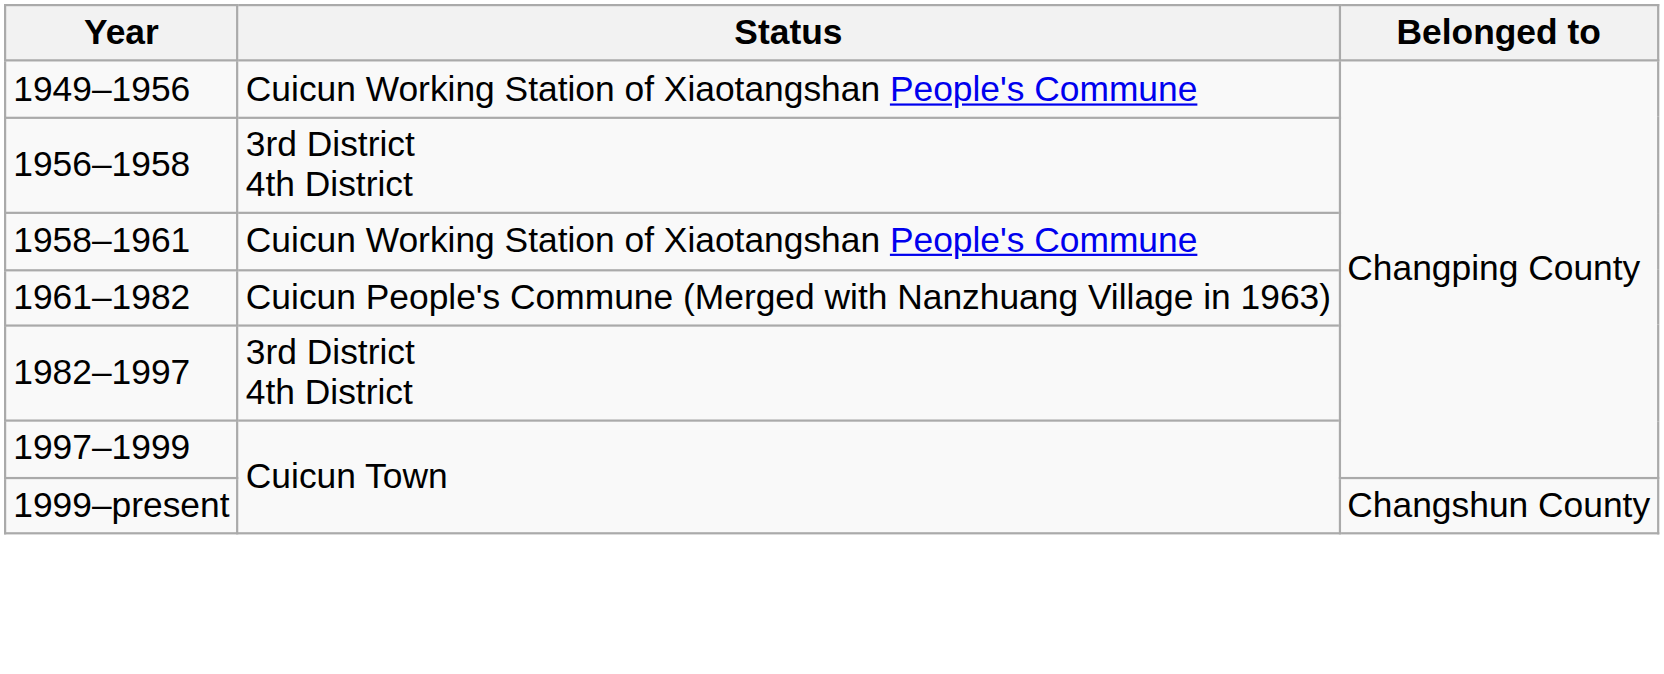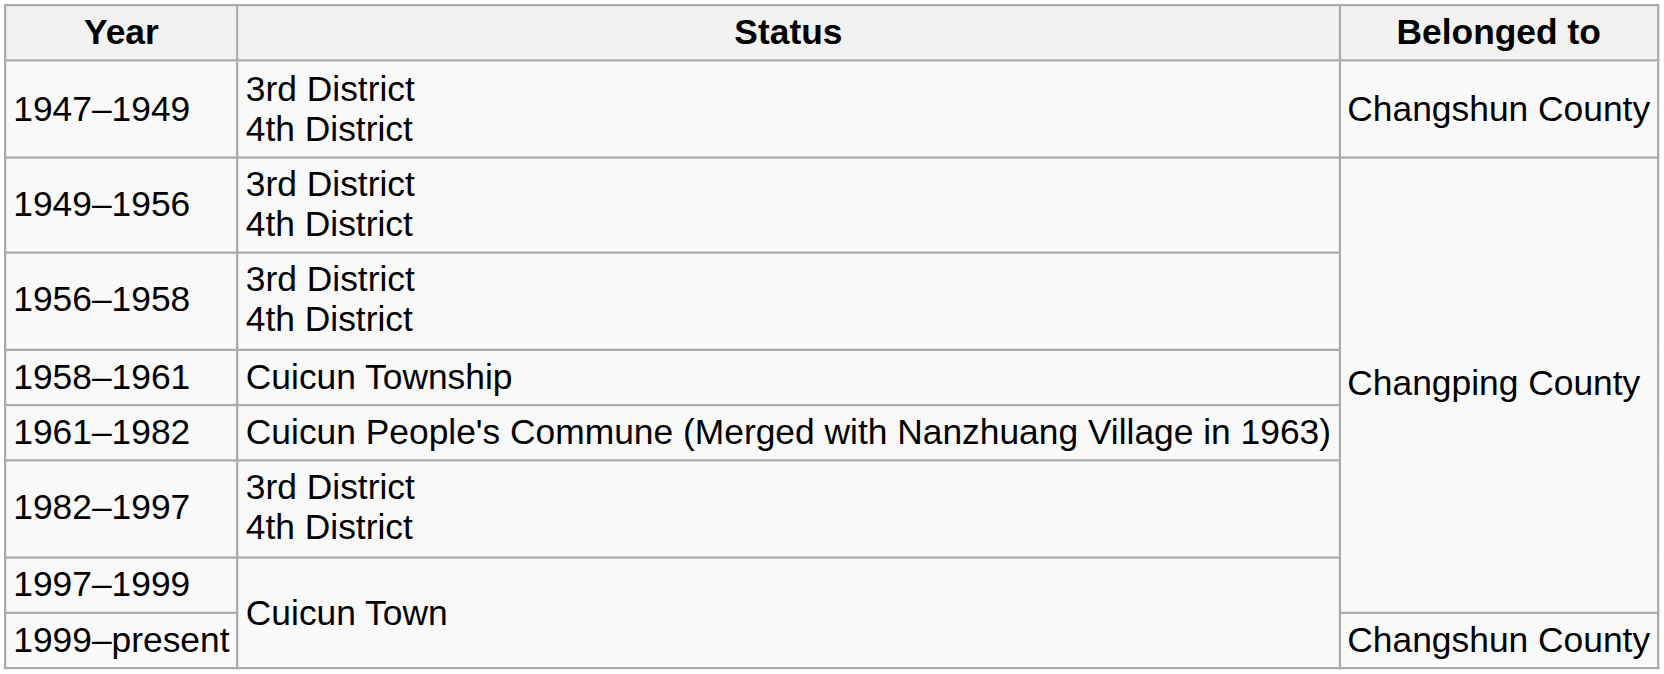+ row: 1947–1949 | 3rd District 4th District | Changshun County
1949–1956 | Status: Cuicun Working Station of Xiaotangshan People's Commune -> 3rd District 4th District
1958–1961 | Status: Cuicun Working Station of Xiaotangshan People's Commune -> Cuicun Township
